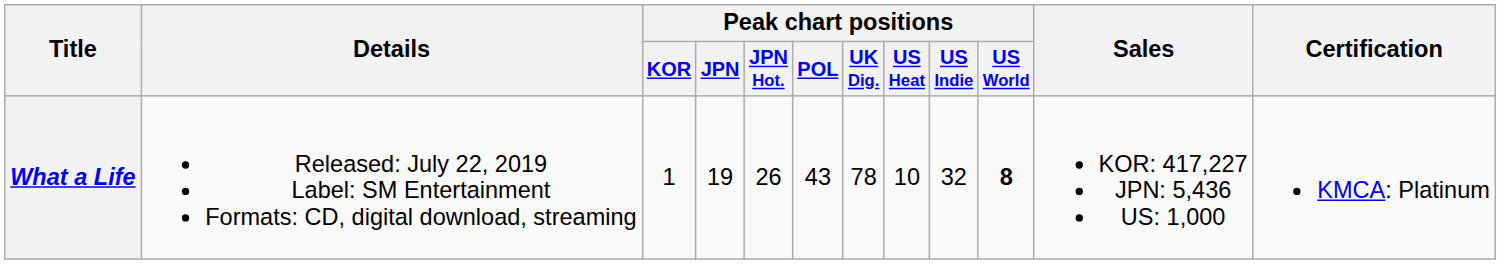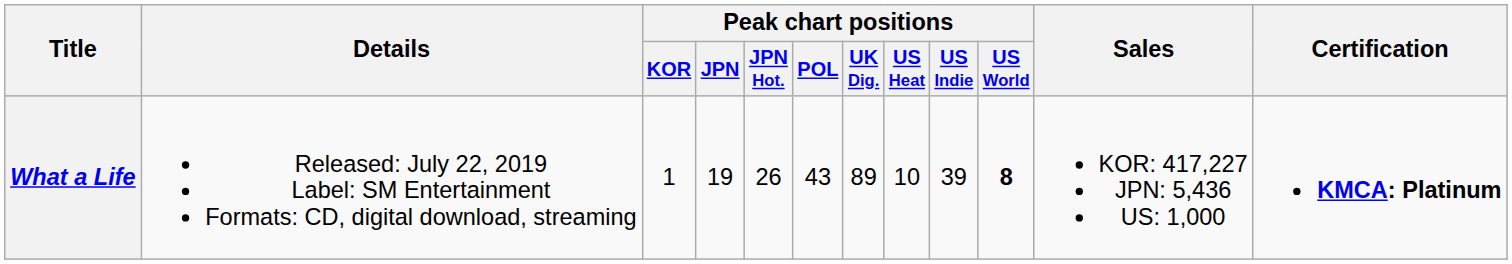What a Life | Peak chart positions / UK Dig.: 78 -> 89
What a Life | Peak chart positions / US Indie: 32 -> 39
What a Life | Certification: normal -> bold
